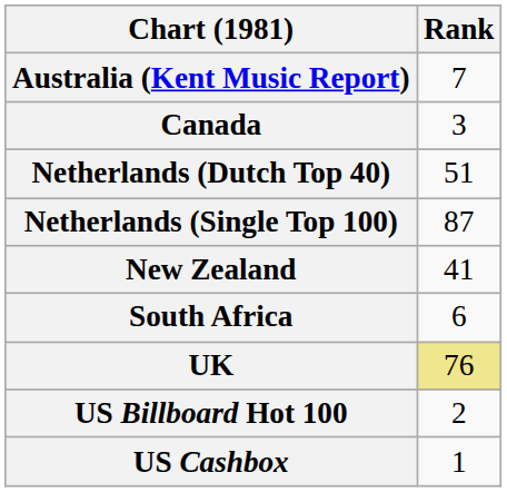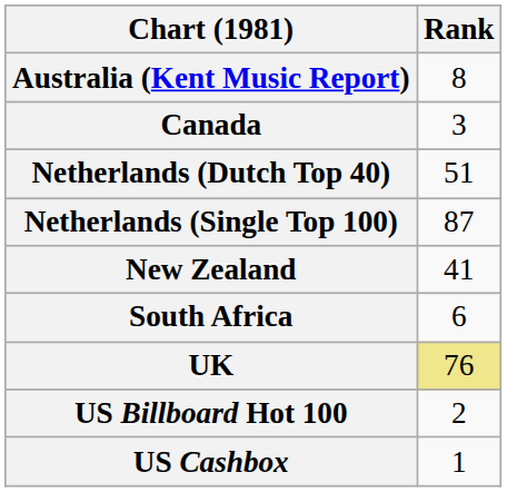Australia (Kent Music Report) | Rank: 7 -> 8
